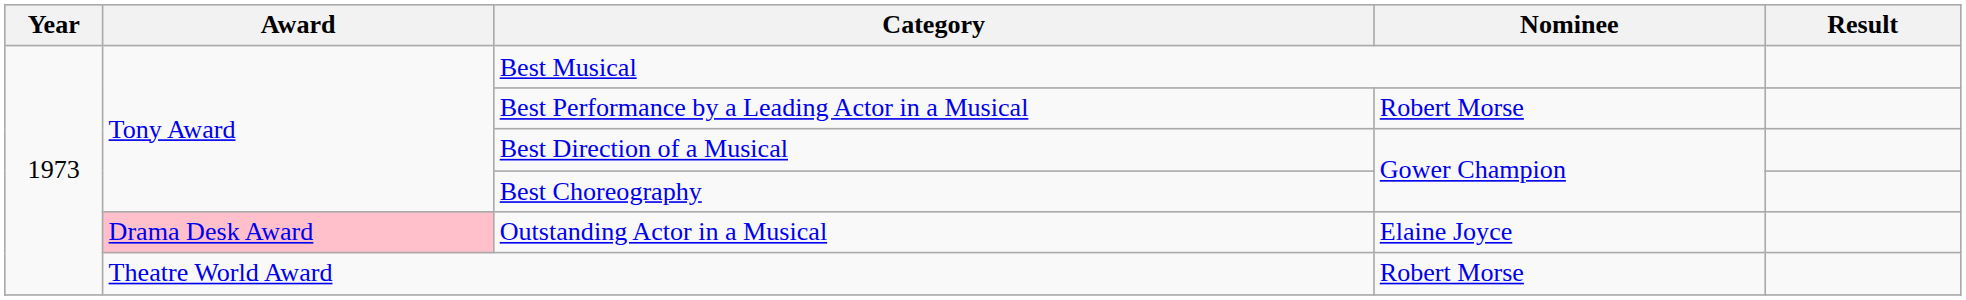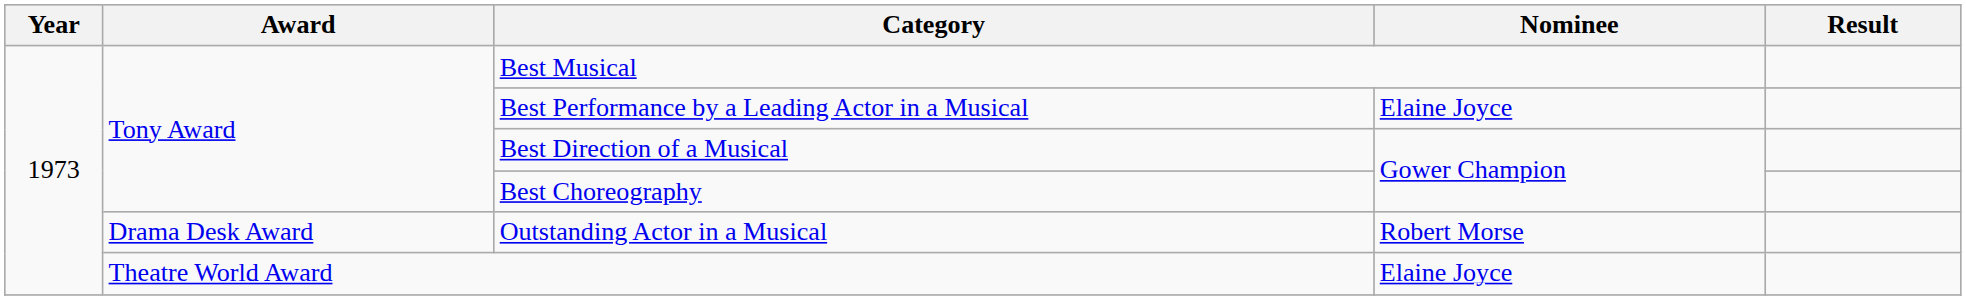Best Performance by a Leading Actor in a Musical | Nominee: Robert Morse -> Elaine Joyce
Outstanding Actor in a Musical | Award: pink background -> no background
Outstanding Actor in a Musical | Nominee: Elaine Joyce -> Robert Morse
Theatre World Award | Nominee: Robert Morse -> Elaine Joyce
